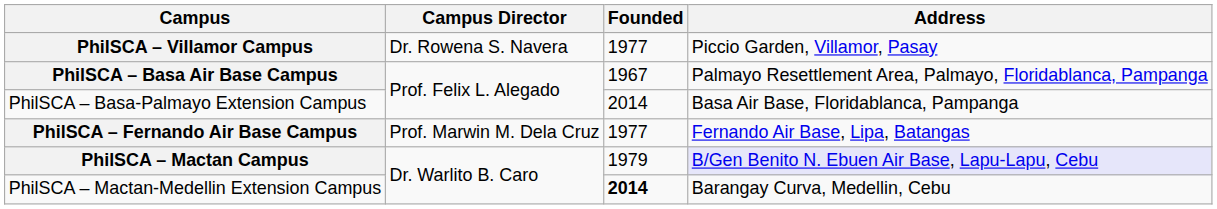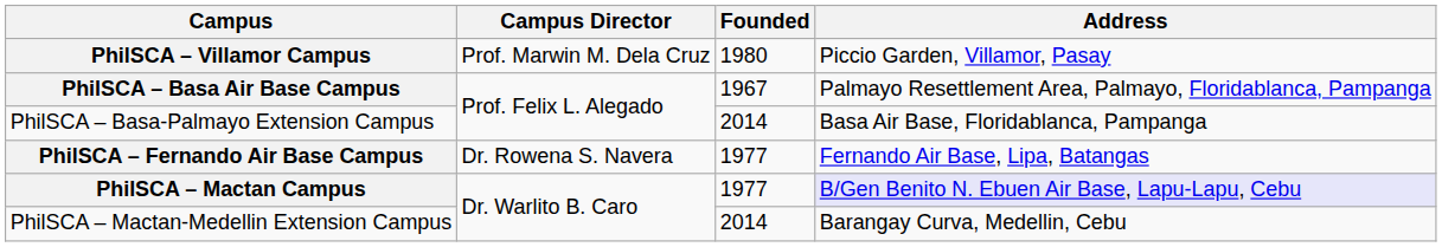PhilSCA – Villamor Campus | Campus Director: Dr. Rowena S. Navera -> Prof. Marwin M. Dela Cruz
PhilSCA – Villamor Campus | Founded: 1977 -> 1980
PhilSCA – Fernando Air Base Campus | Campus Director: Prof. Marwin M. Dela Cruz -> Dr. Rowena S. Navera
PhilSCA – Mactan Campus | Founded: 1979 -> 1977
PhilSCA – Mactan-Medellin Extension Campus | Founded: bold -> normal
